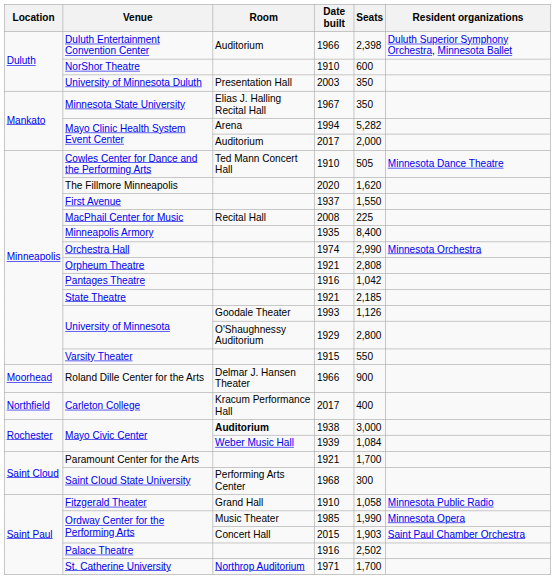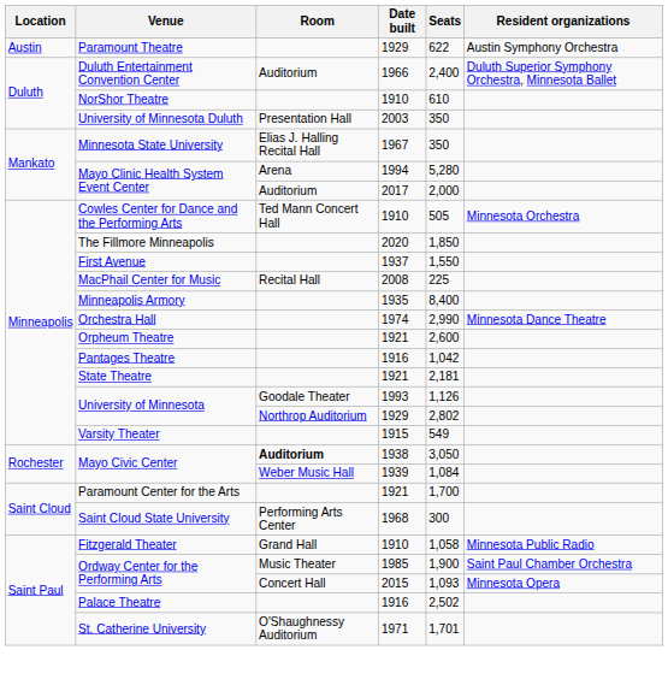+ row: Austin | Paramount Theatre | 1929 | 622 | Austin Symphony Orchestra
Duluth Entertainment Convention Center | Seats: 2,398 -> 2,400
NorShor Theatre | Seats: 600 -> 610
Mayo Clinic Health System Event Center / 1994 | Seats: 5,282 -> 5,280
Cowles Center for Dance and the Performing Arts | Resident organizations: Minnesota Dance Theatre -> Minnesota Orchestra
The Fillmore Minneapolis | Seats: 1,620 -> 1,850
Orchestra Hall | Resident organizations: Minnesota Orchestra -> Minnesota Dance Theatre
Orpheum Theatre | Seats: 2,808 -> 2,600
State Theatre | Seats: 2,185 -> 2,181
University of Minnesota / 1929 | Room: O'Shaughnessy Auditorium -> Northrop Auditorium
University of Minnesota / 1929 | Seats: 2,800 -> 2,802
Varsity Theater | Seats: 550 -> 549
- row: Moorhead | Roland Dille Center for the Arts | Delmar J. Hansen Theater | 1966 | 900
- row: Northfield | Carleton College | Kracum Performance Hall | 2017 | 400
Mayo Civic Center / 1938 | Seats: 3,000 -> 3,050
Ordway Center for the Performing Arts / 1985 | Seats: 1,990 -> 1,900
Ordway Center for the Performing Arts / 1985 | Resident organizations: Minnesota Opera -> Saint Paul Chamber Orchestra
Ordway Center for the Performing Arts / 2015 | Seats: 1,903 -> 1,093
Ordway Center for the Performing Arts / 2015 | Resident organizations: Saint Paul Chamber Orchestra -> Minnesota Opera
St. Catherine University | Room: Northrop Auditorium -> O'Shaughnessy Auditorium
St. Catherine University | Seats: 1,700 -> 1,701
